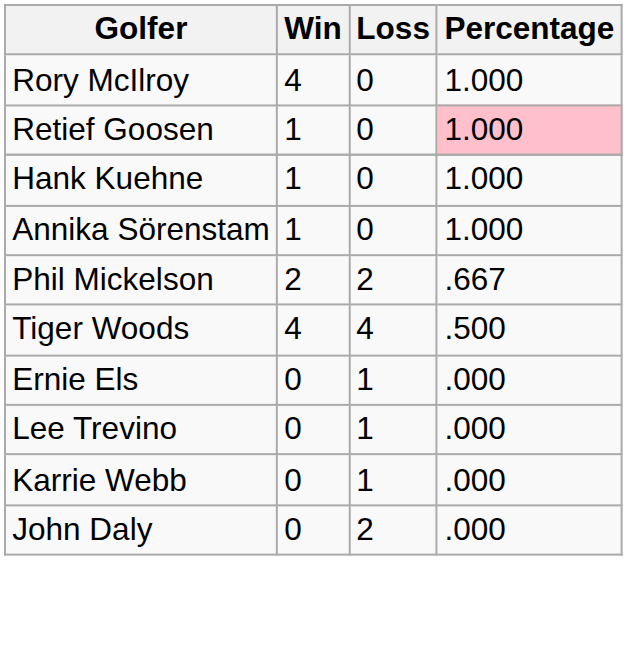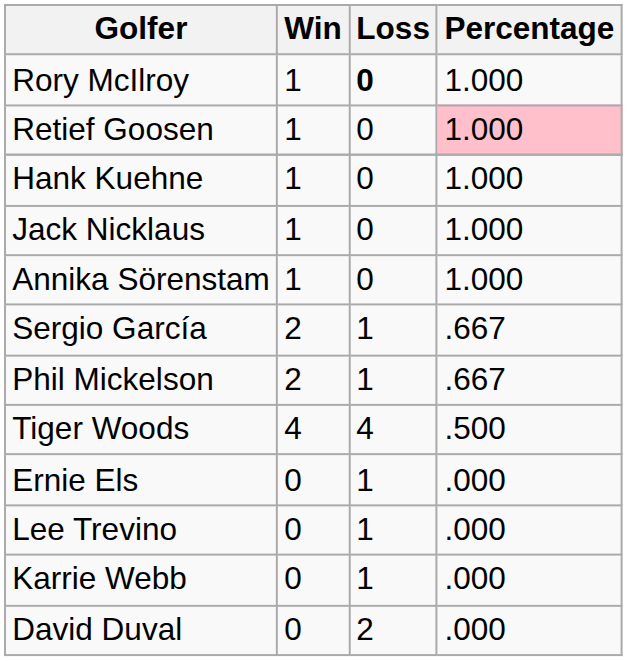Rory McIlroy | Win: 4 -> 1
Rory McIlroy | Loss: normal -> bold
+ row: Jack Nicklaus | 1 | 0 | 1.000
+ row: Sergio García | 2 | 1 | .667
Phil Mickelson | Loss: 2 -> 1
+ row: David Duval | 0 | 2 | .000
- row: John Daly | 0 | 2 | .000
